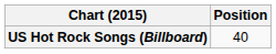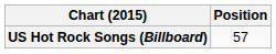US Hot Rock Songs (Billboard) | Position: 40 -> 57
